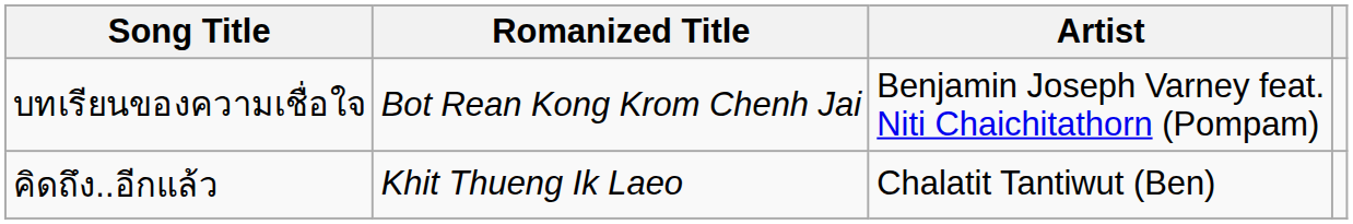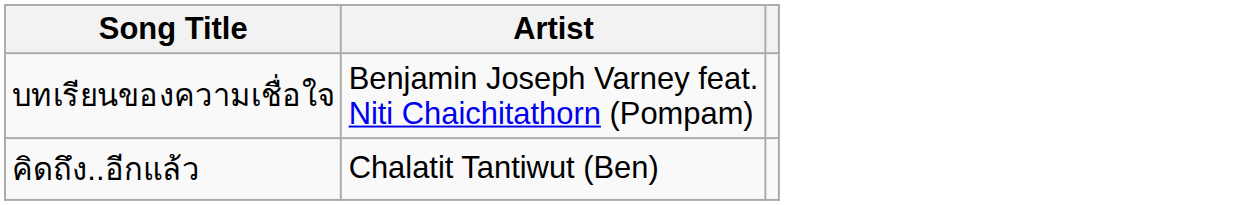- column: Romanized Title | Bot Rean Kong Krom Chenh Jai | Khit Thueng Ik Laeo
